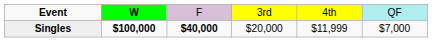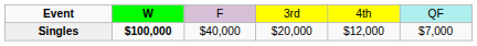Singles | column 3: bold -> normal
Singles | column 5: $11,999 -> $12,000
